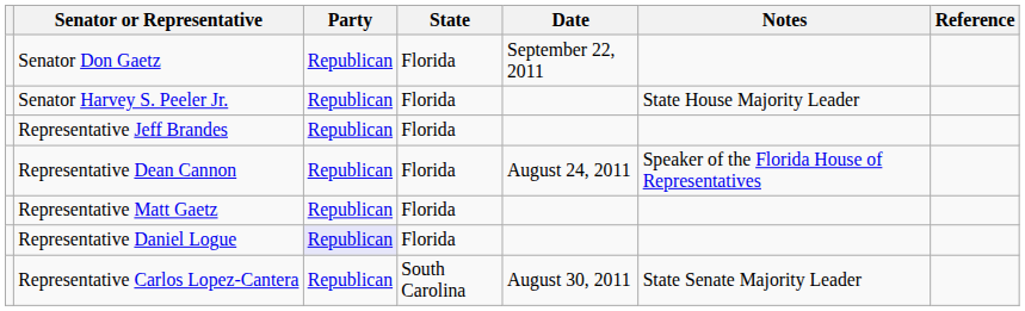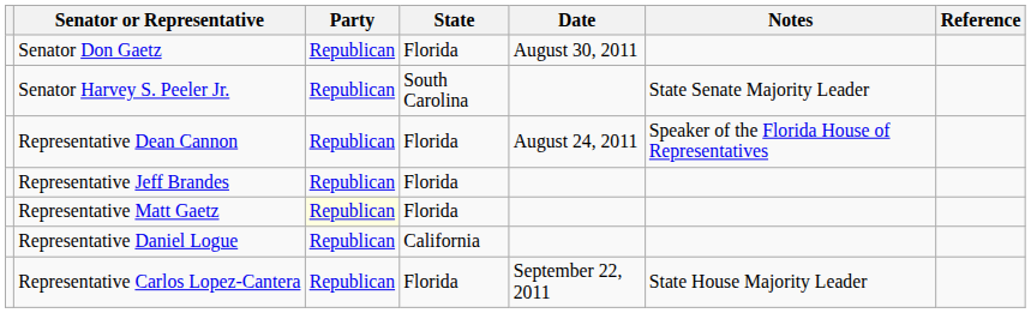Senator Don Gaetz | Date: September 22, 2011 -> August 30, 2011
Senator Harvey S. Peeler Jr. | State: Florida -> South Carolina
Senator Harvey S. Peeler Jr. | Notes: State House Majority Leader -> State Senate Majority Leader
rows swapped: Representative Jeff Brandes <-> Representative Dean Cannon
Representative Matt Gaetz | Party: no background -> lightyellow background
Representative Daniel Logue | Party: lavender background -> no background
Representative Daniel Logue | State: Florida -> California
Representative Carlos Lopez-Cantera | State: South Carolina -> Florida
Representative Carlos Lopez-Cantera | Date: August 30, 2011 -> September 22, 2011
Representative Carlos Lopez-Cantera | Notes: State Senate Majority Leader -> State House Majority Leader
